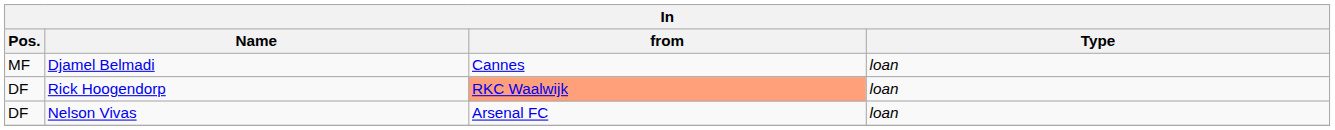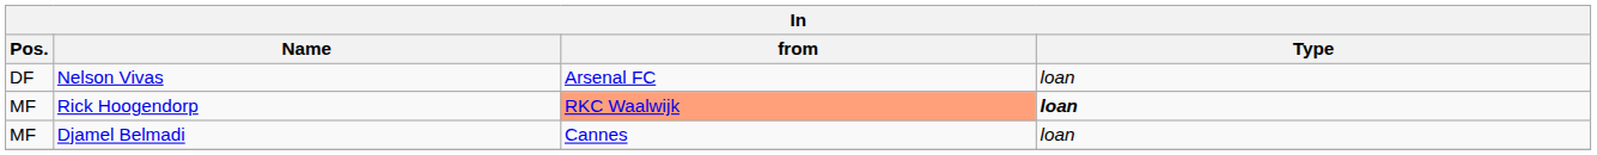rows swapped: Nelson Vivas <-> Djamel Belmadi
Rick Hoogendorp | Pos.: DF -> MF
Rick Hoogendorp | Type: normal -> bold
